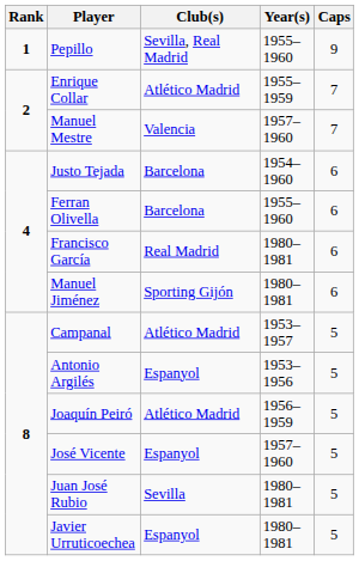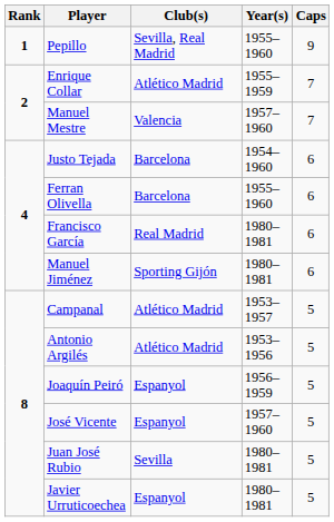Antonio Argilés | Club(s): Espanyol -> Atlético Madrid
Joaquín Peiró | Club(s): Atlético Madrid -> Espanyol
